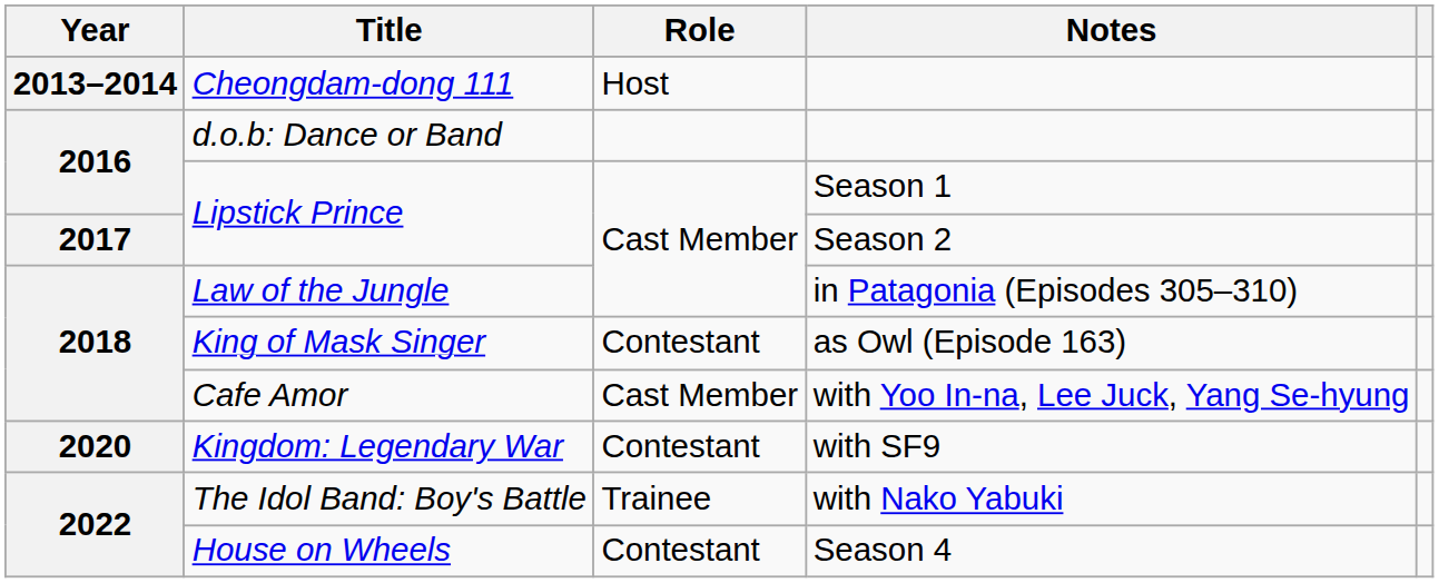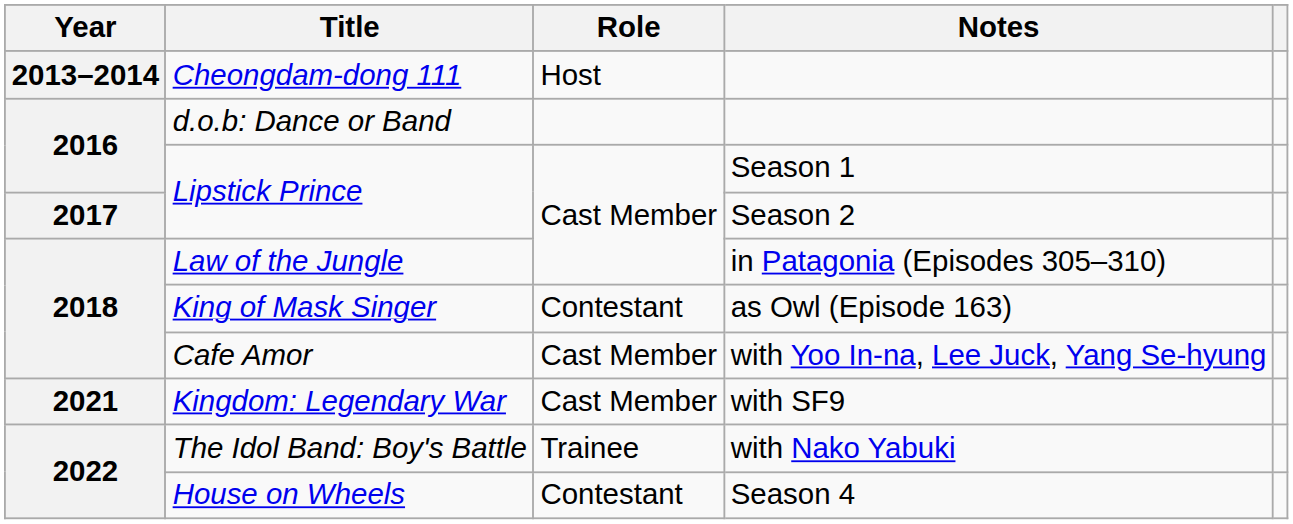Kingdom: Legendary War | Year: 2020 -> 2021
Kingdom: Legendary War | Role: Contestant -> Cast Member
